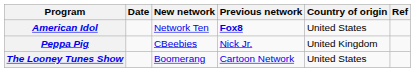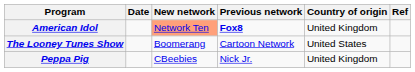American Idol | New network: no background -> lightsalmon background
American Idol | Country of origin: United States -> United Kingdom
rows swapped: The Looney Tunes Show <-> Peppa Pig
